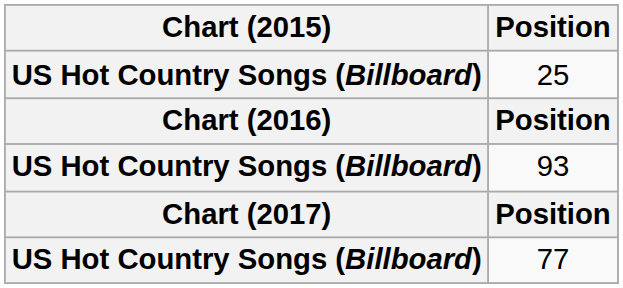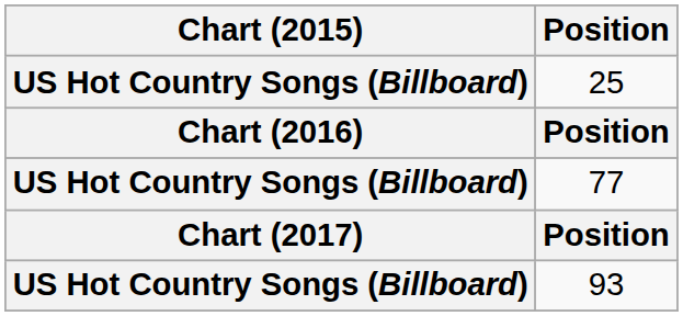rows swapped: 93 <-> 77
